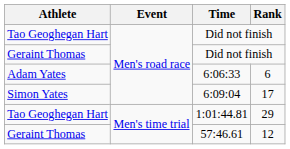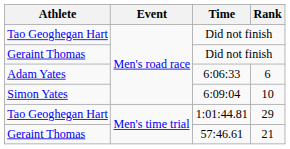6:09:04 | Rank: 17 -> 10
57:46.61 | Rank: 12 -> 21
